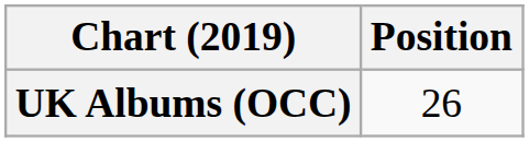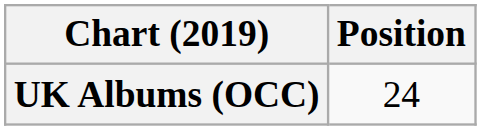UK Albums (OCC) | Position: 26 -> 24
